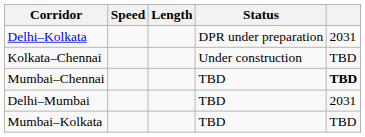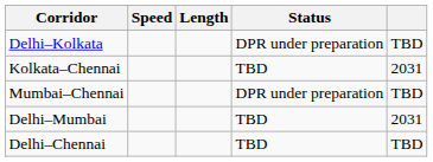Delhi–Kolkata | column 5: 2031 -> TBD
Kolkata–Chennai | Status: Under construction -> TBD
Kolkata–Chennai | column 5: TBD -> 2031
Mumbai–Chennai | Status: TBD -> DPR under preparation
Mumbai–Chennai | column 5: bold -> normal
+ row: Delhi–Chennai | TBD | TBD
- row: Mumbai–Kolkata | TBD | TBD
